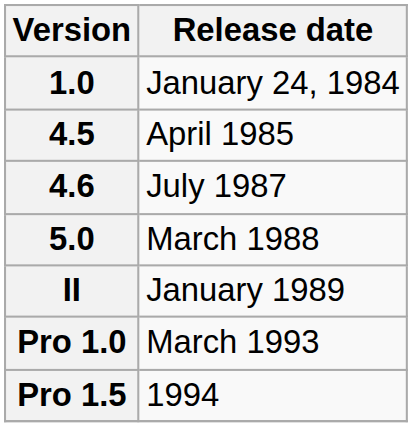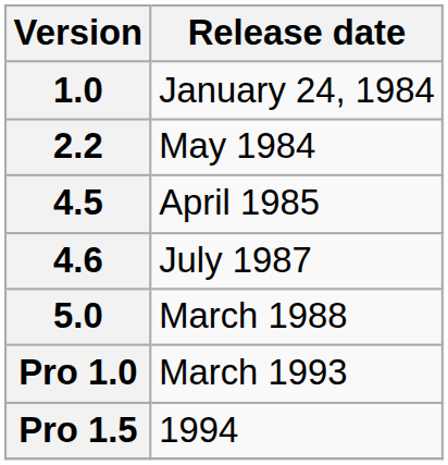+ row: 2.2 | May 1984
- row: II | January 1989
